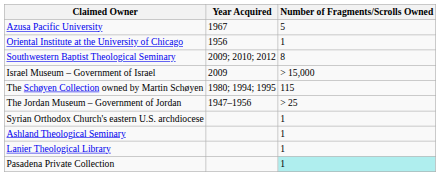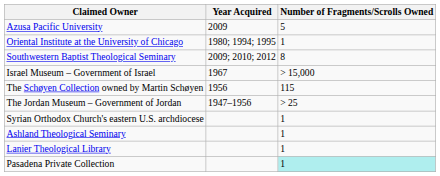Azusa Pacific University | Year Acquired: 1967 -> 2009
Oriental Institute at the University of Chicago | Year Acquired: 1956 -> 1980; 1994; 1995
Israel Museum – Government of Israel | Year Acquired: 2009 -> 1967
The Schøyen Collection owned by Martin Schøyen | Year Acquired: 1980; 1994; 1995 -> 1956
